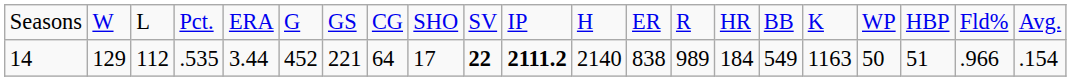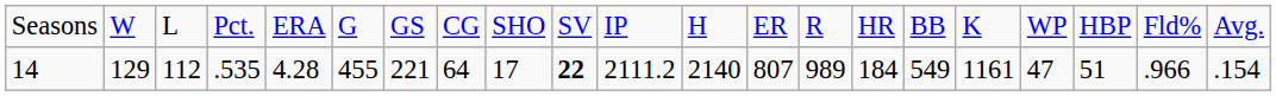14 | column 5: 3.44 -> 4.28
14 | column 6: 452 -> 455
14 | column 11: bold -> normal
14 | column 13: 838 -> 807
14 | column 17: 1163 -> 1161
14 | column 18: 50 -> 47
